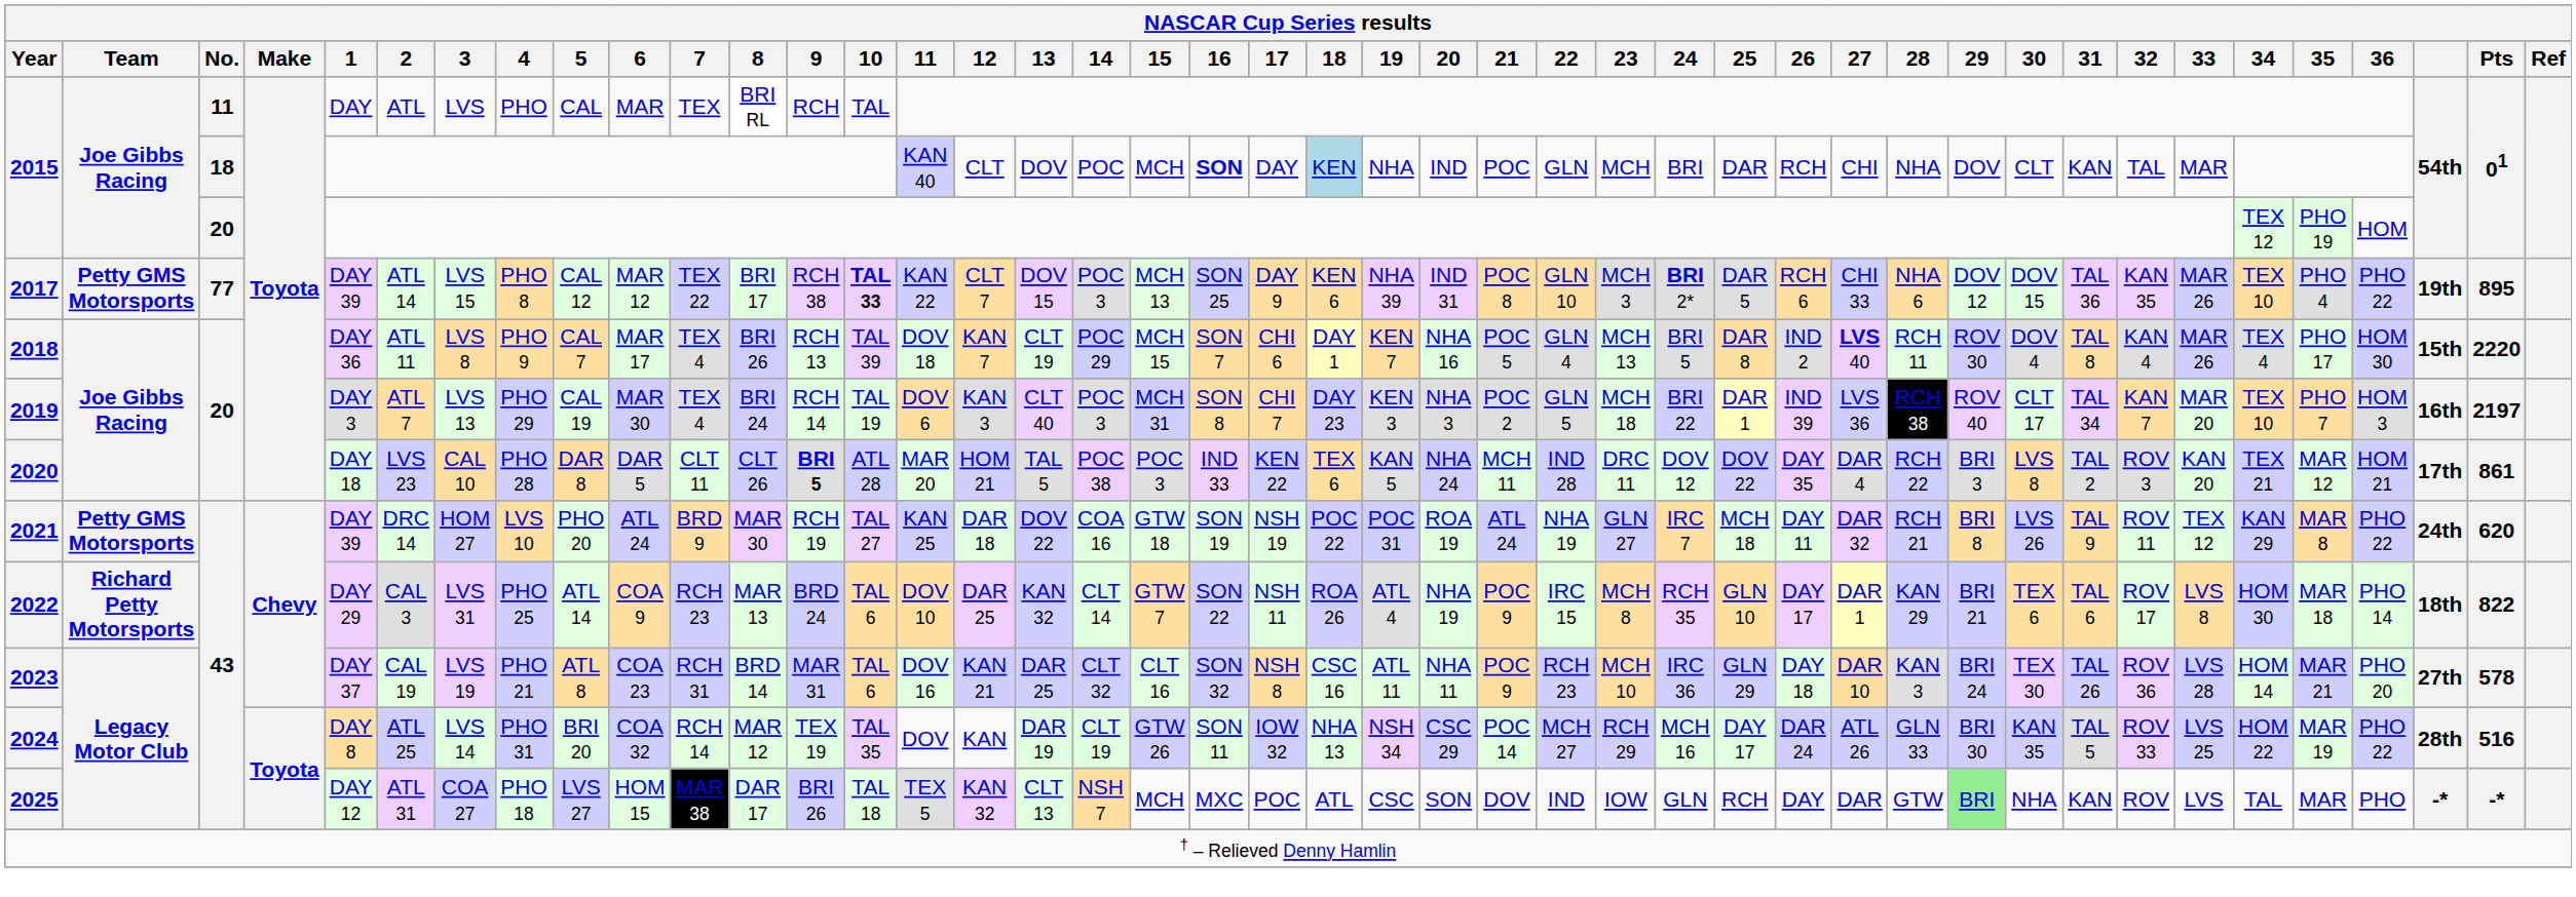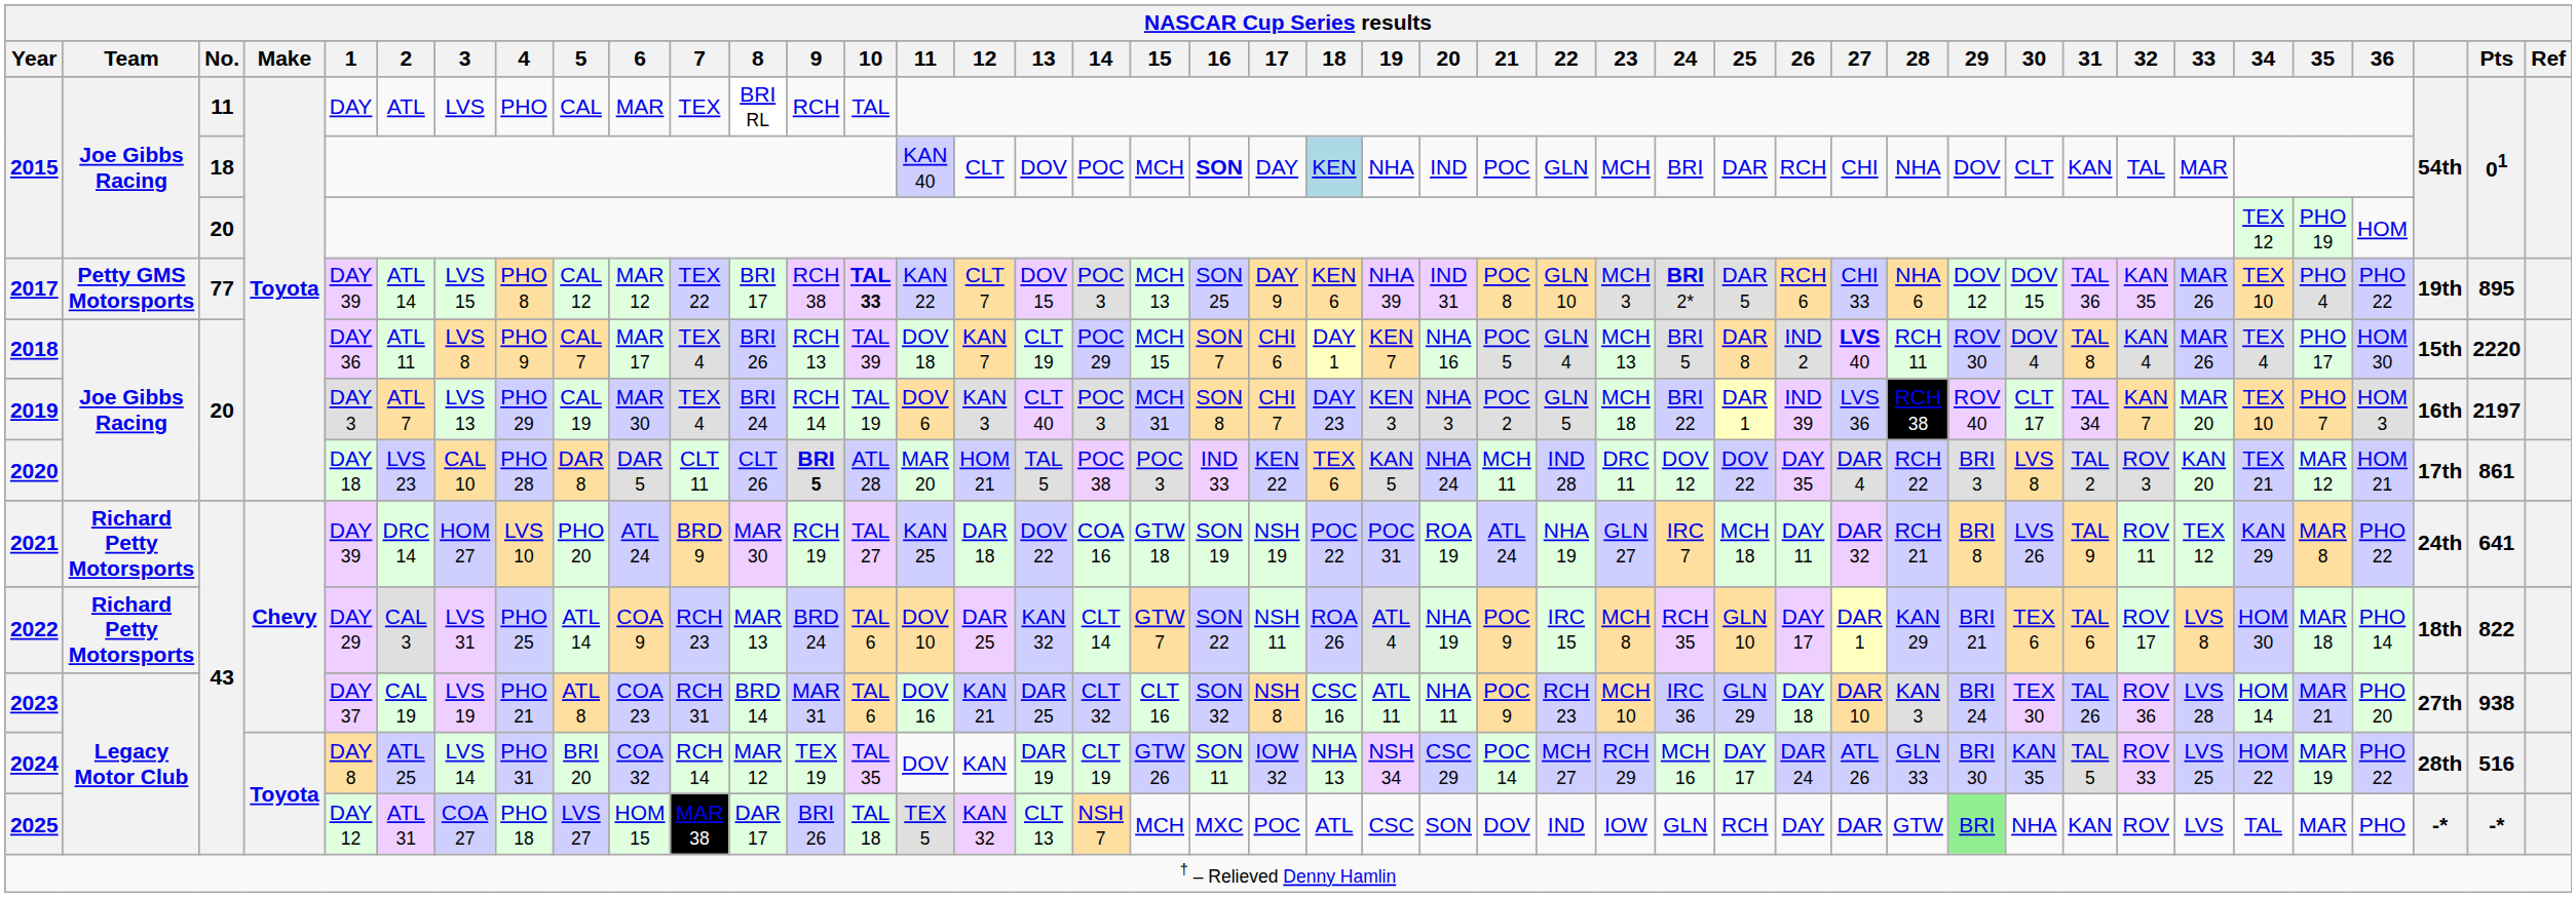2021 | Team: Petty GMS Motorsports -> Richard Petty Motorsports
2021 | Pts: 620 -> 641
2023 | Pts: 578 -> 938
